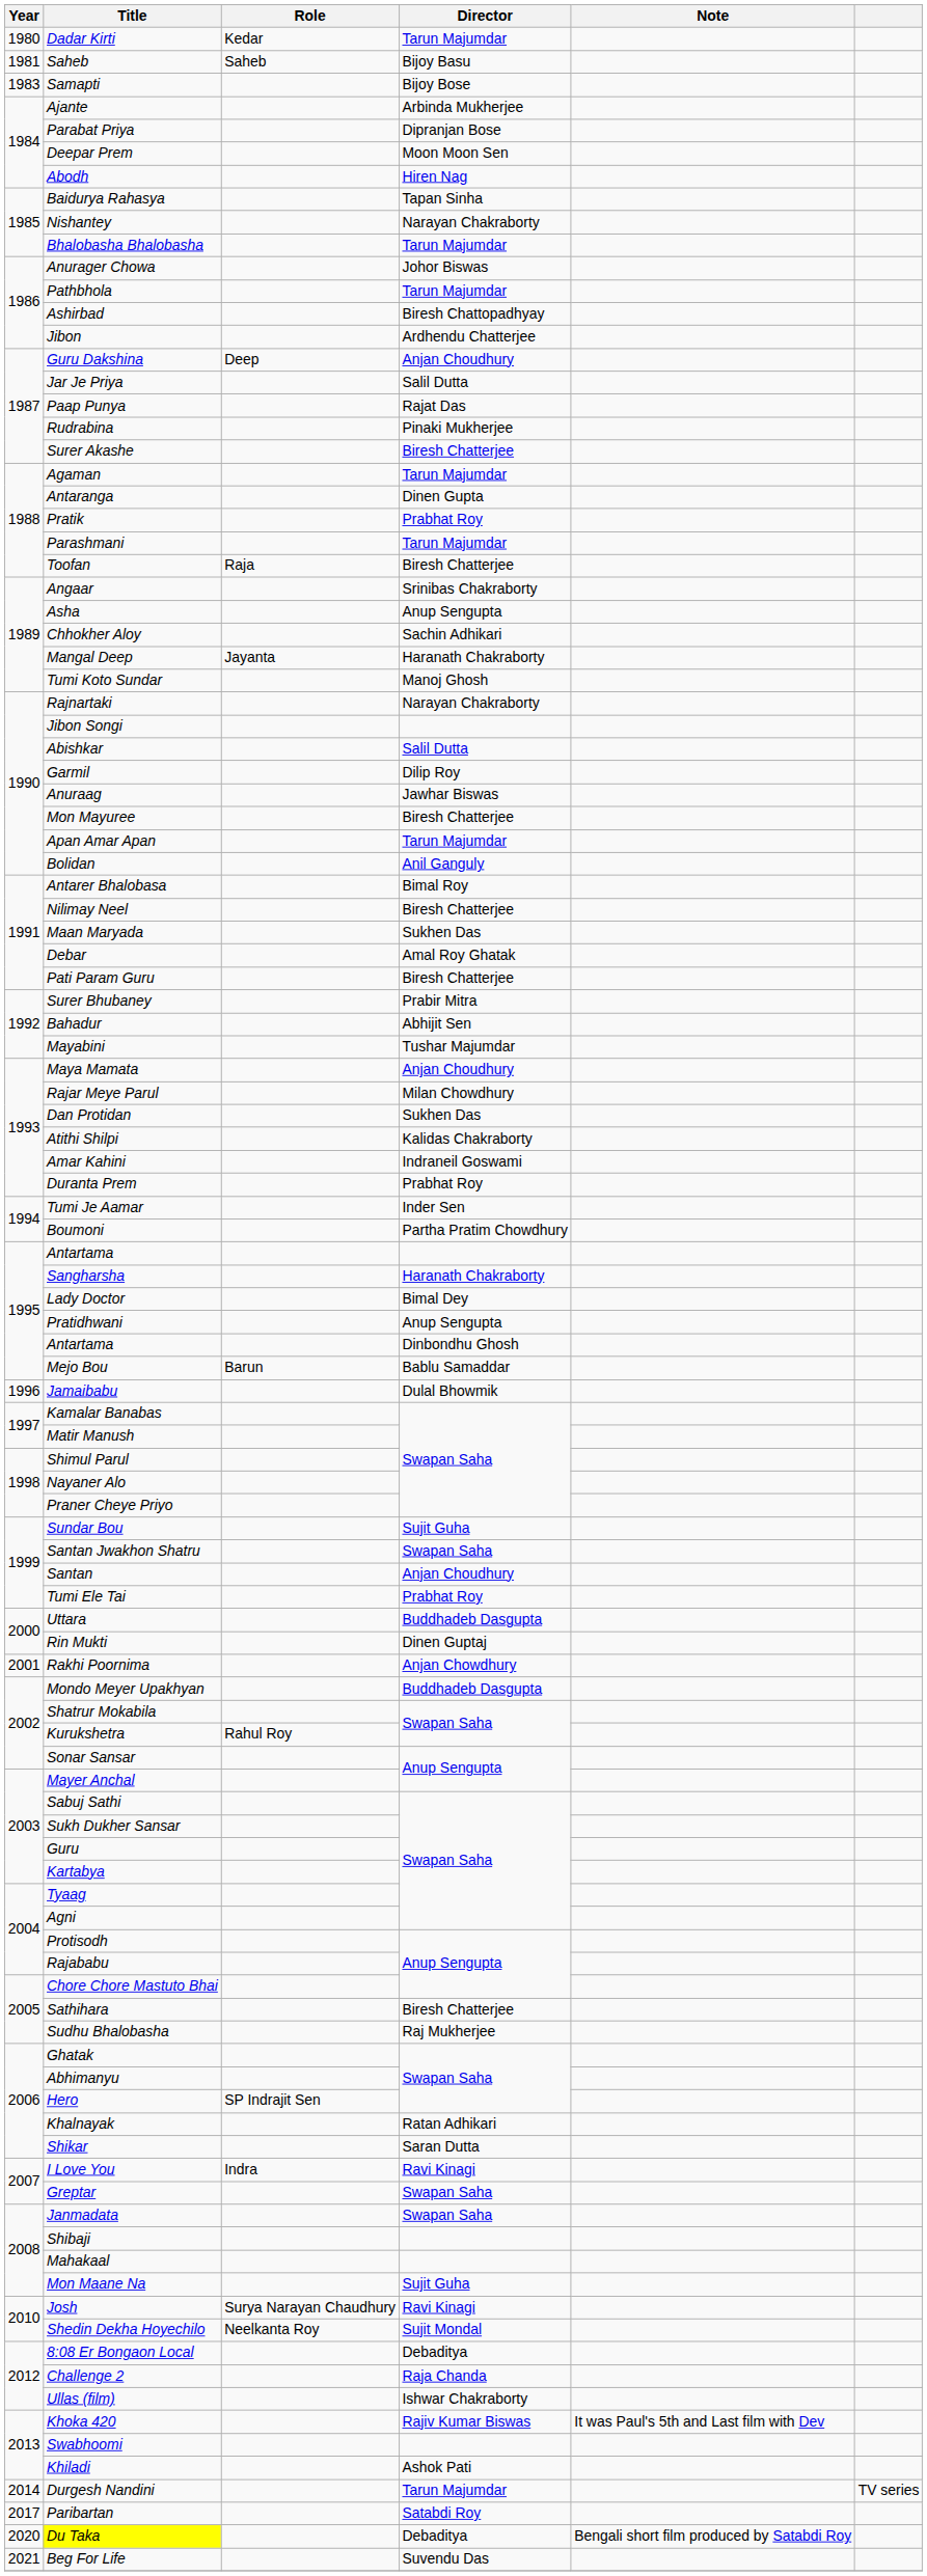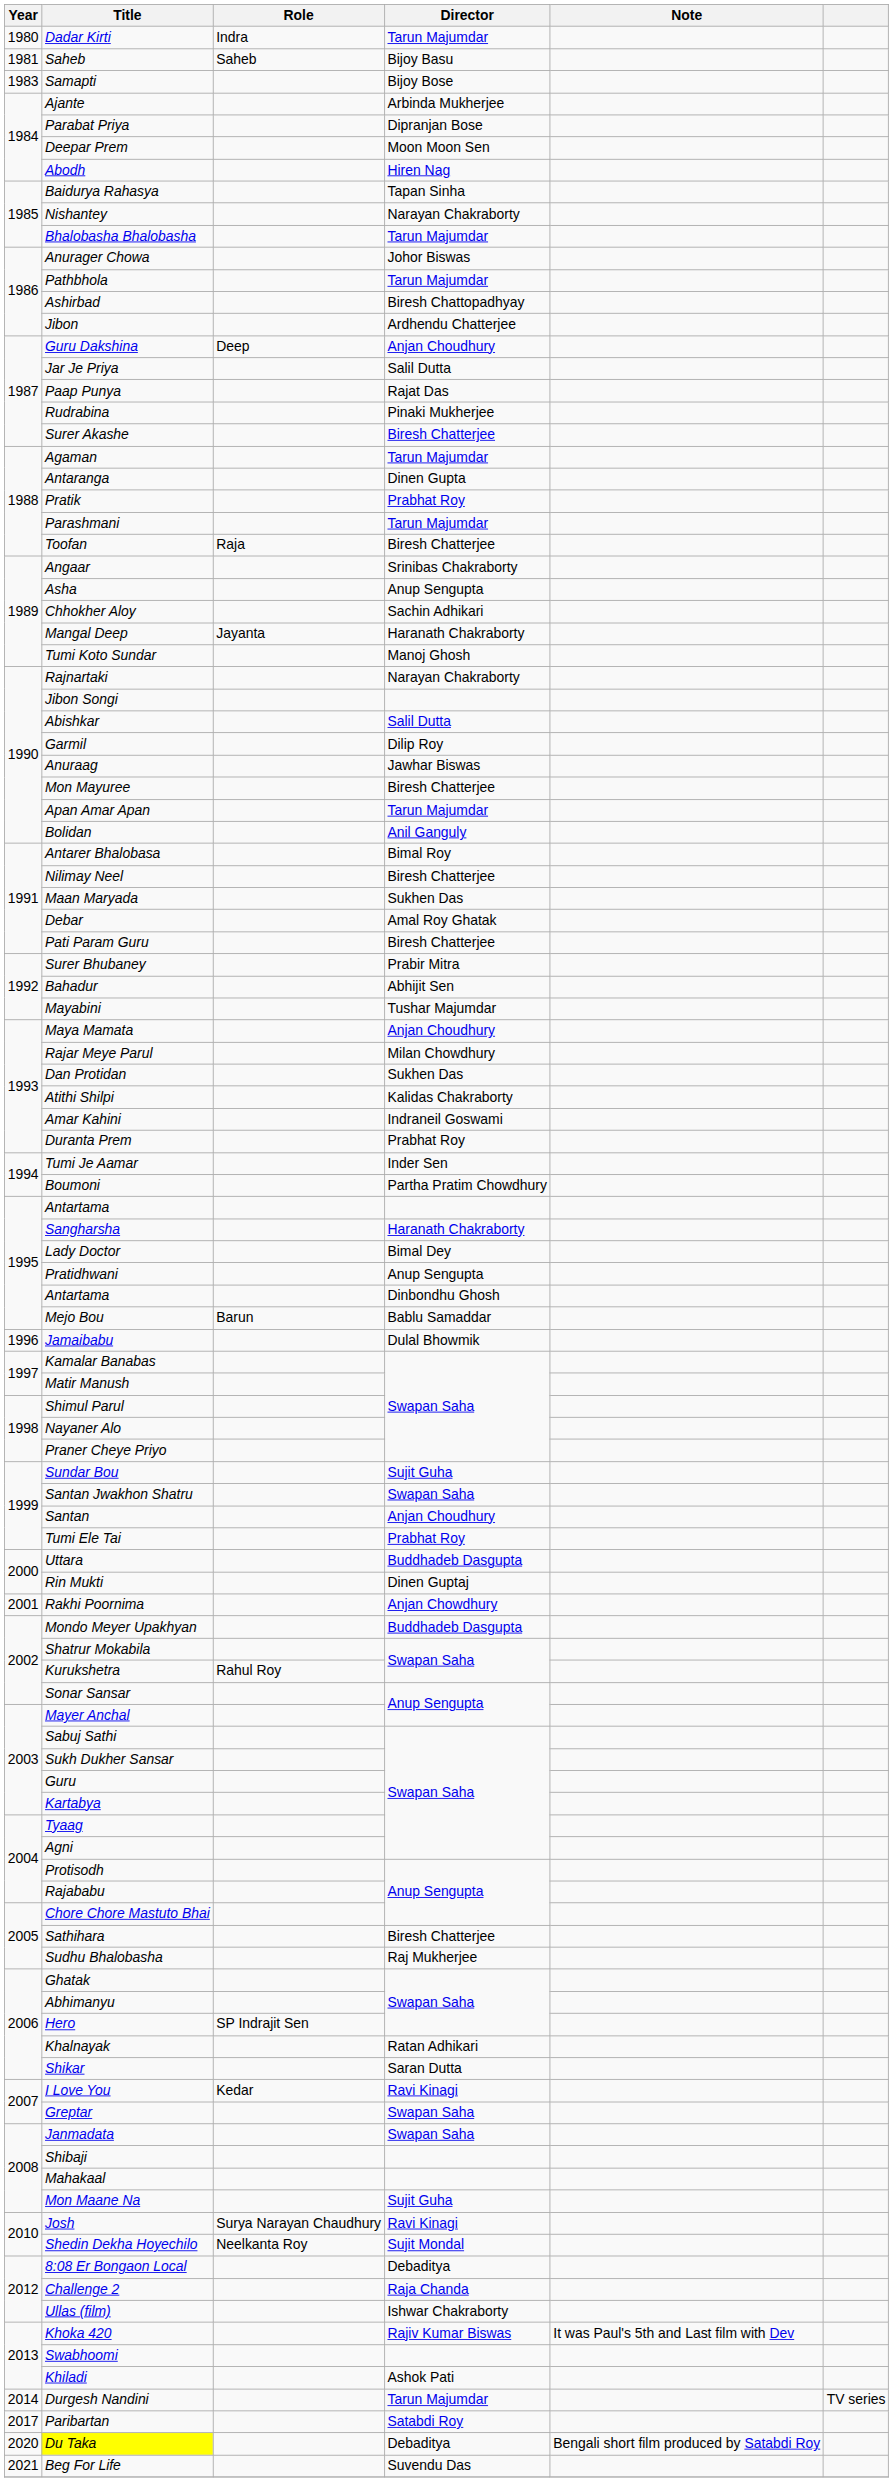Dadar Kirti | Role: Kedar -> Indra
I Love You | Role: Indra -> Kedar
